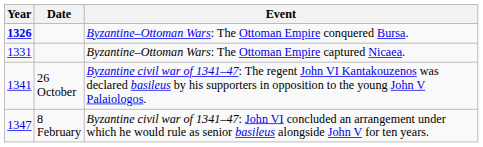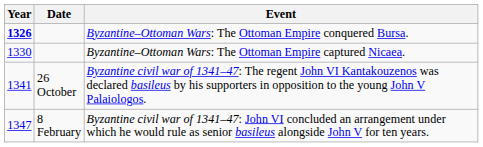Byzantine–Ottoman Wars: The Ottoman Empire captured Nicaea. | Year: 1331 -> 1330
